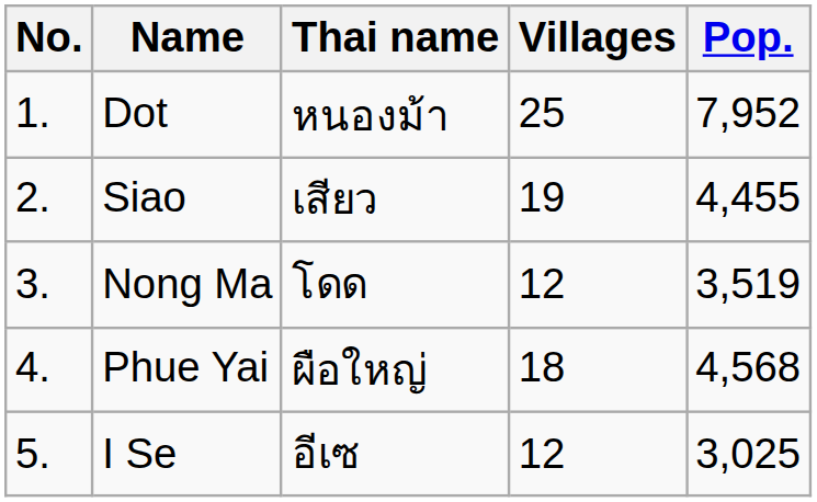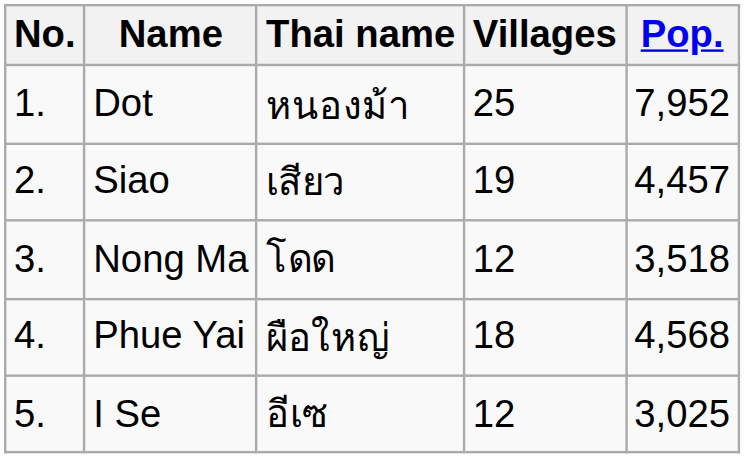Siao | Pop.: 4,455 -> 4,457
Nong Ma | Pop.: 3,519 -> 3,518
